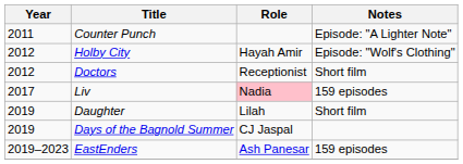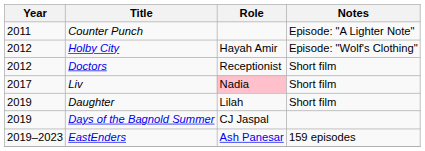Liv | Notes: 159 episodes -> Short film
